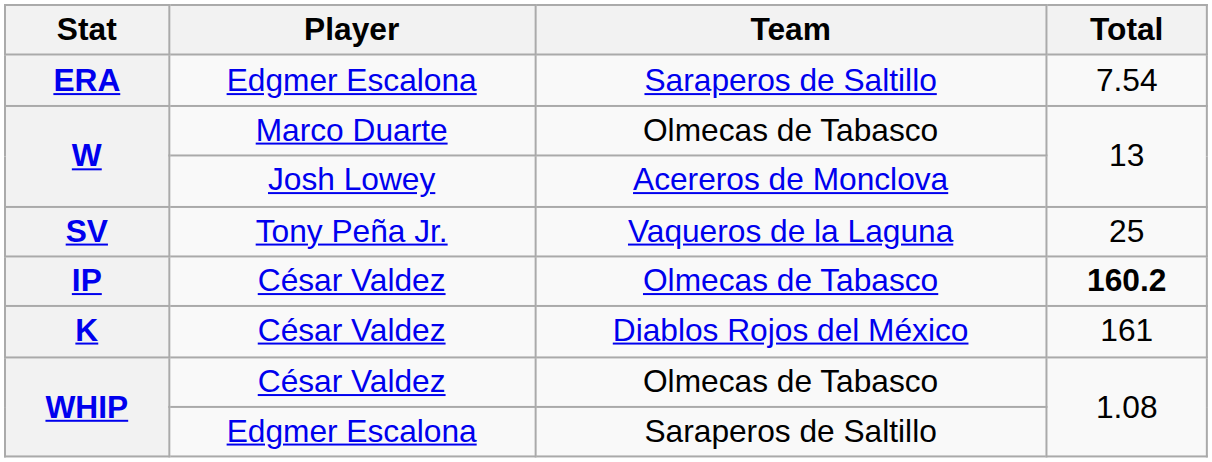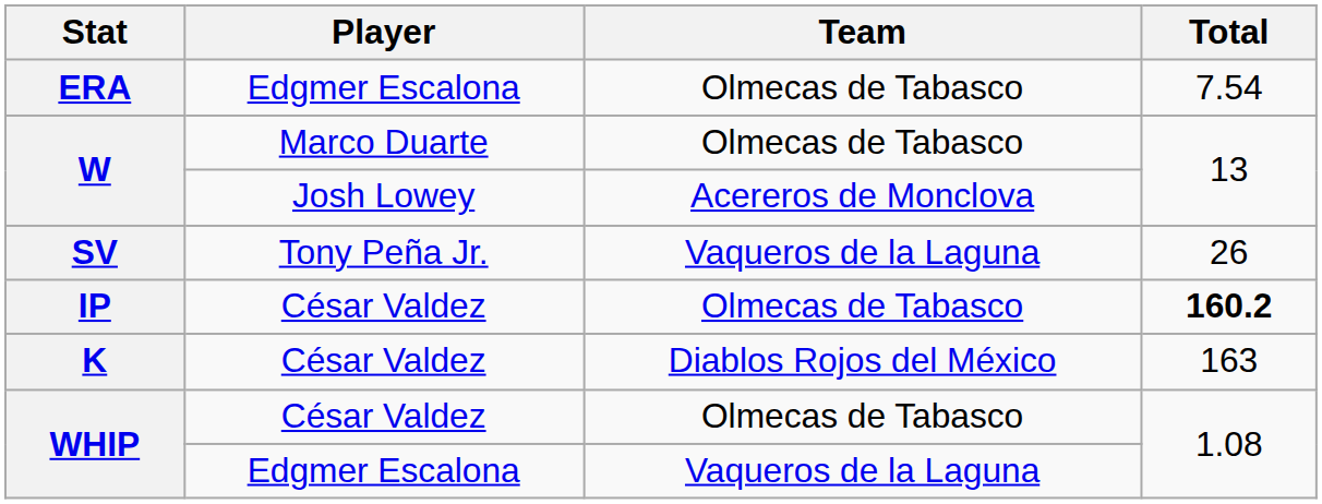ERA | Team: Saraperos de Saltillo -> Olmecas de Tabasco
SV | Total: 25 -> 26
K | Total: 161 -> 163
WHIP / Edgmer Escalona | Team: Saraperos de Saltillo -> Vaqueros de la Laguna
